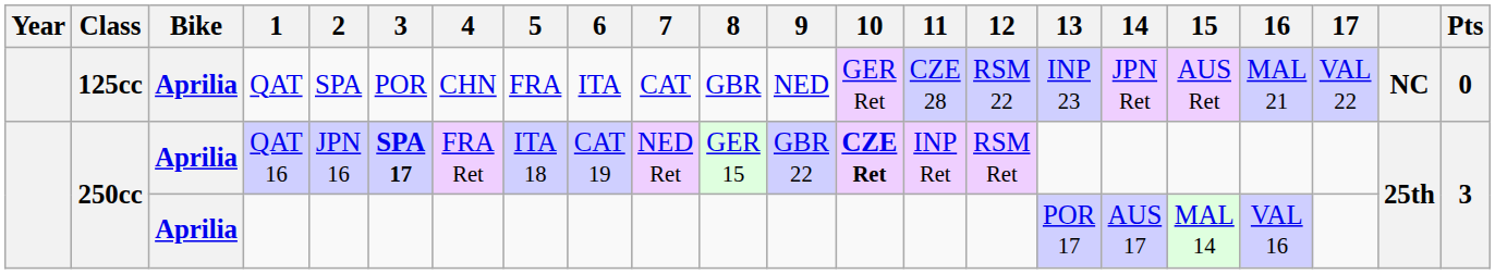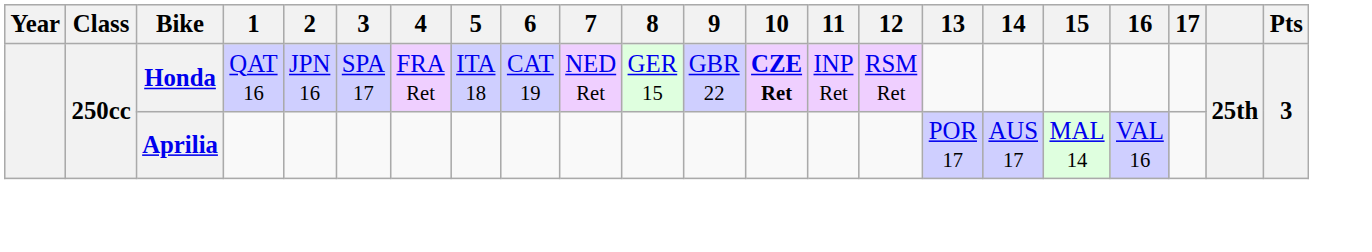- row: 125cc | Aprilia | QAT | SPA | POR | CHN | FRA | ITA | CAT | GBR | NED | GER Ret | CZE 28 | RSM 22 | INP 23 | JPN Ret | AUS Ret | MAL 21 | VAL 22 | NC | 0
QAT 16 | Bike: Aprilia -> Honda
QAT 16 | 3: bold -> normal
